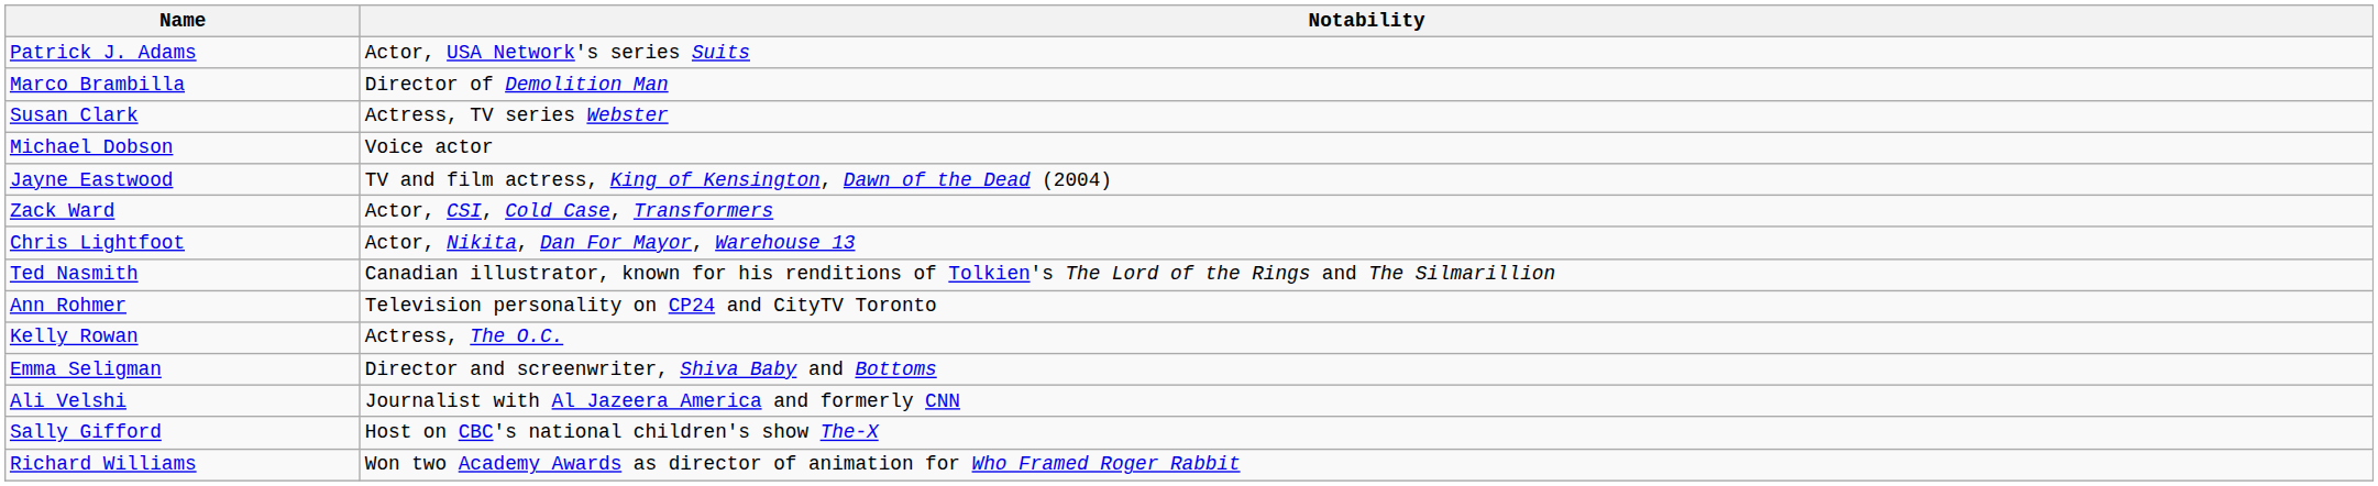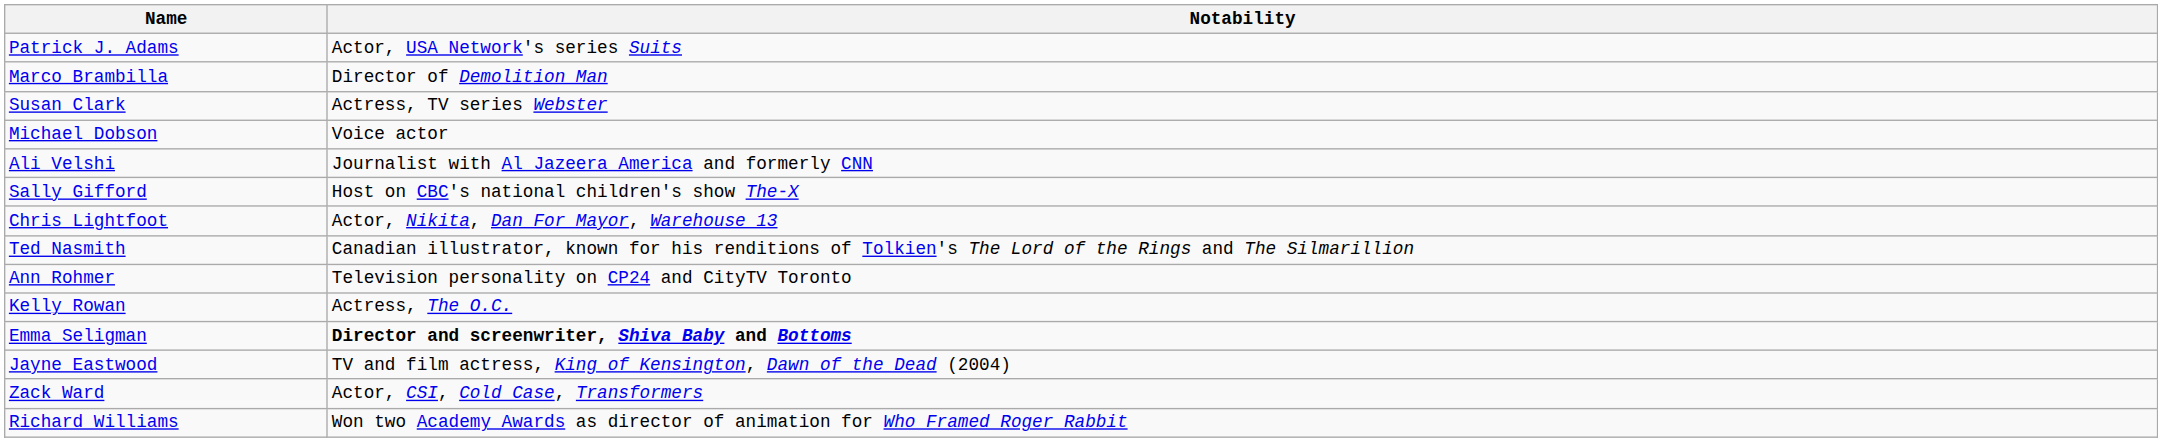rows swapped: Jayne Eastwood <-> Ali Velshi
rows swapped: Sally Gifford <-> Zack Ward
Emma Seligman | Notability: normal -> bold
